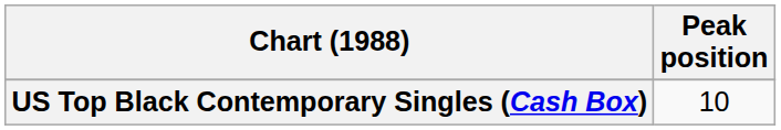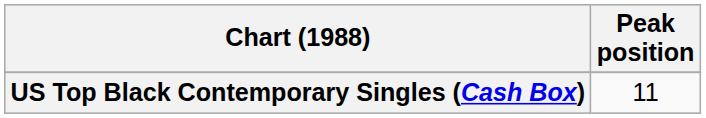US Top Black Contemporary Singles (Cash Box) | Peak position: 10 -> 11
